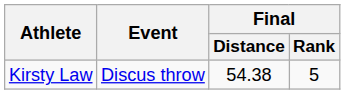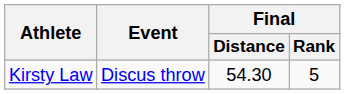Kirsty Law | Final / Distance: 54.38 -> 54.30
